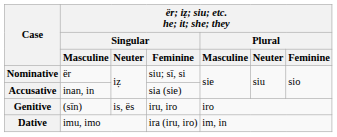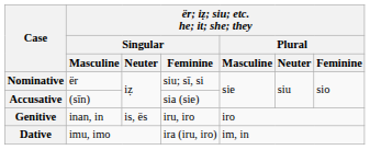Accusative | ër; iẓ; siu; etc. he; it; she; they / Singular / Masculine: inan, in -> (sīn)
Genitive | ër; iẓ; siu; etc. he; it; she; they / Singular / Masculine: (sīn) -> inan, in
